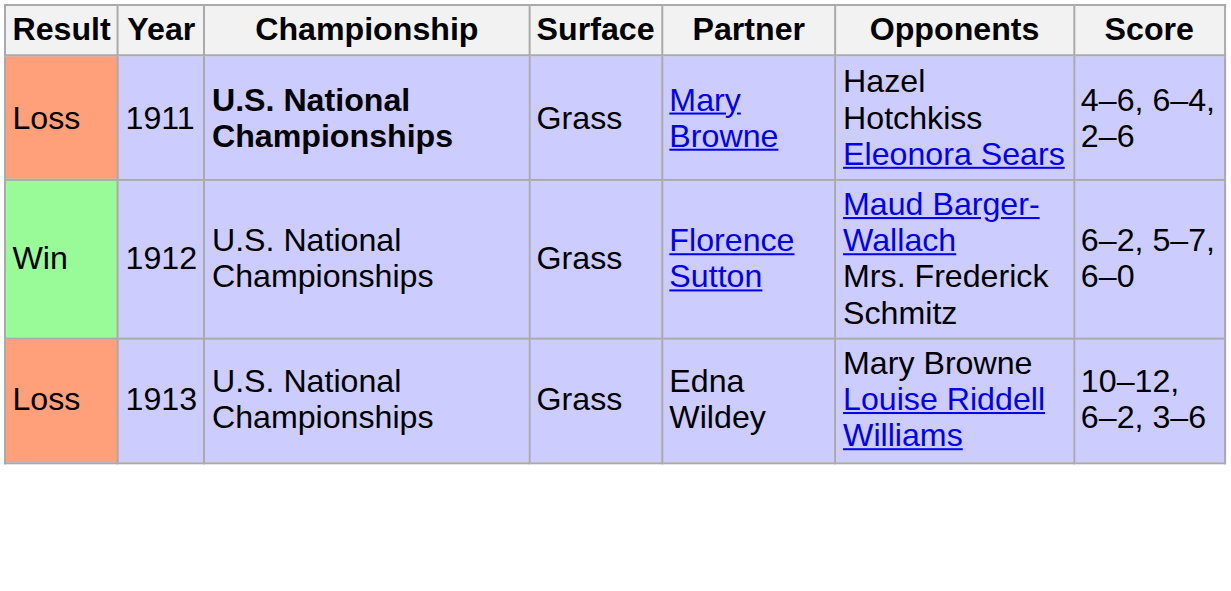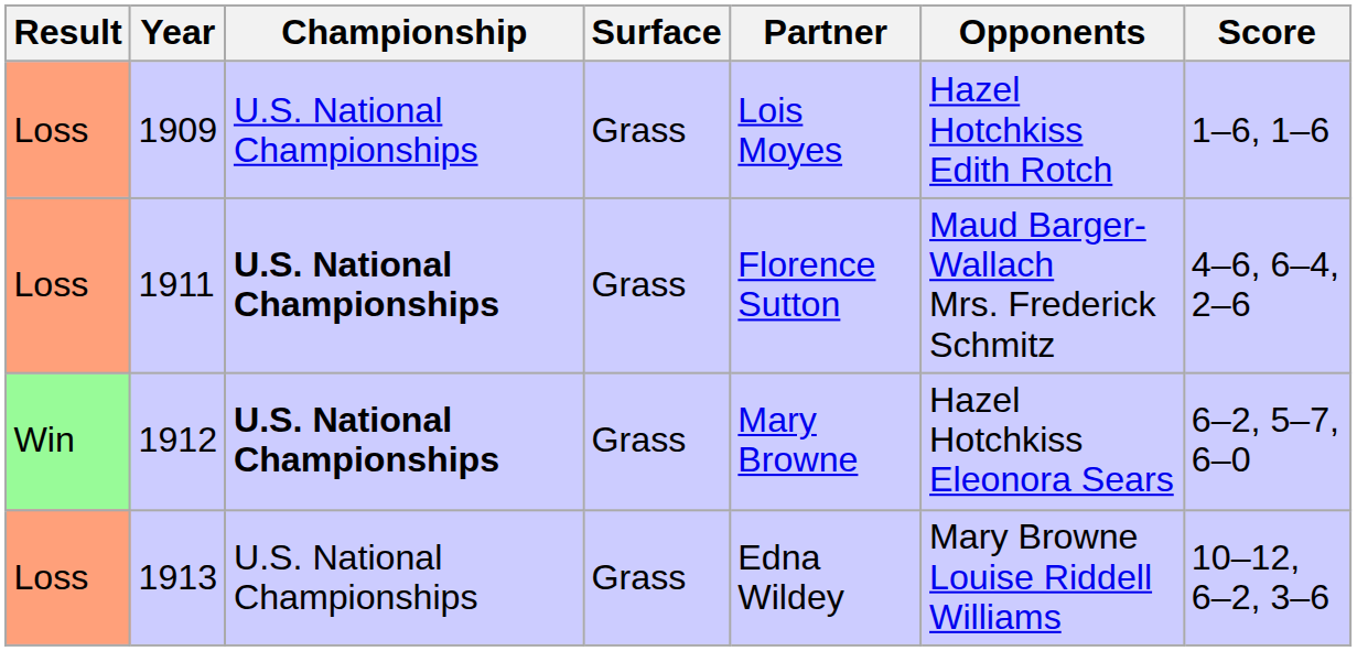+ row: Loss | 1909 | U.S. National Championships | Grass | Lois Moyes | Hazel Hotchkiss Edith Rotch | 1–6, 1–6
1911 | Partner: Mary Browne -> Florence Sutton
1911 | Opponents: Hazel Hotchkiss Eleonora Sears -> Maud Barger-Wallach Mrs. Frederick Schmitz
1912 | Championship: normal -> bold
1912 | Partner: Florence Sutton -> Mary Browne
1912 | Opponents: Maud Barger-Wallach Mrs. Frederick Schmitz -> Hazel Hotchkiss Eleonora Sears
